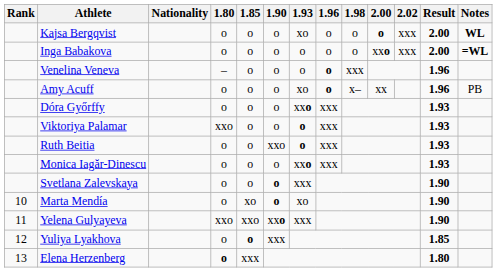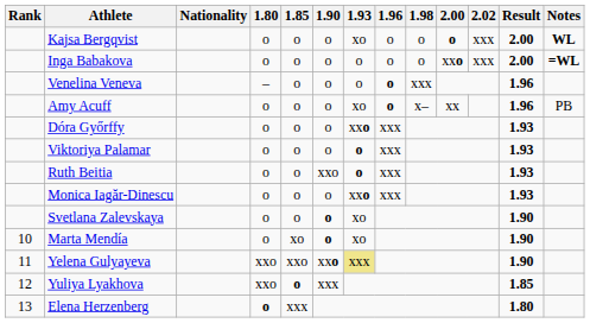Viktoriya Palamar | 1.80: xxo -> o
Svetlana Zalevskaya | 1.93: xxx -> xo
Yelena Gulyayeva | 1.93: no background -> khaki background
Yuliya Lyakhova | 1.80: o -> xxo
